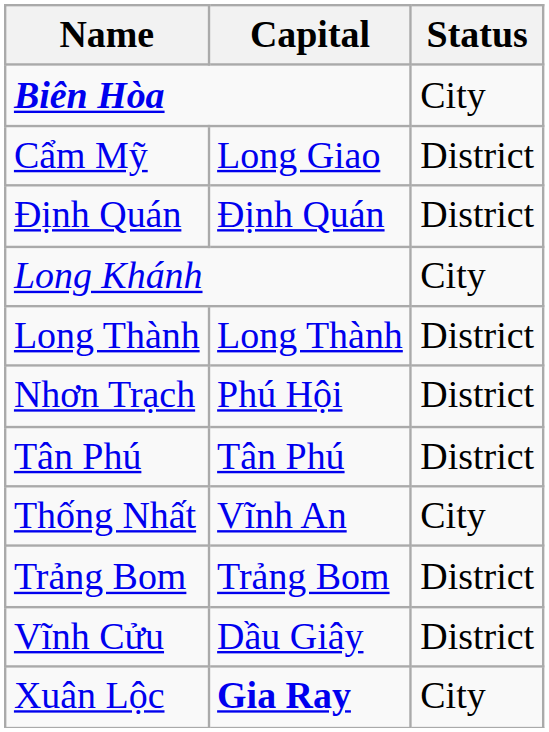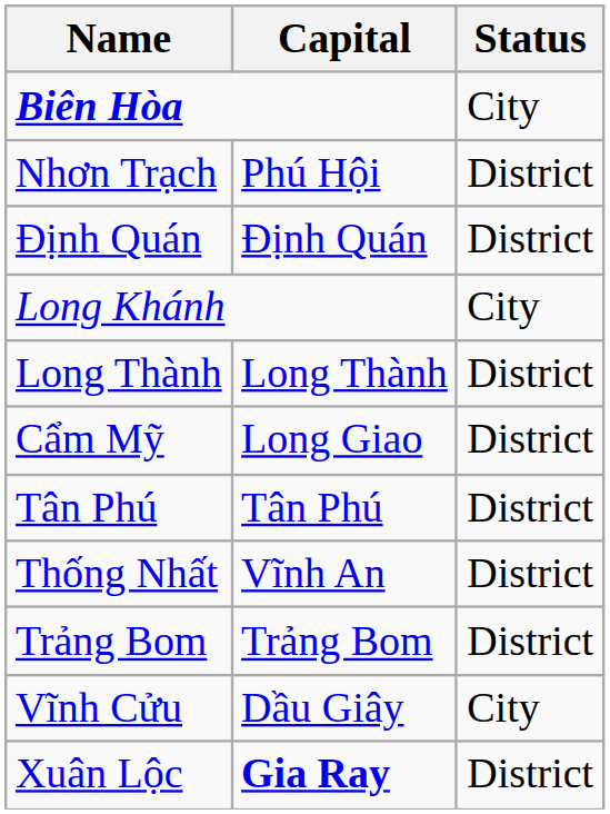rows swapped: Cẩm Mỹ <-> Nhơn Trạch
Thống Nhất | Status: City -> District
Vĩnh Cửu | Status: District -> City
Xuân Lộc | Status: City -> District
